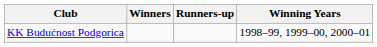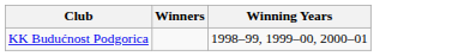- column: Runners-up
